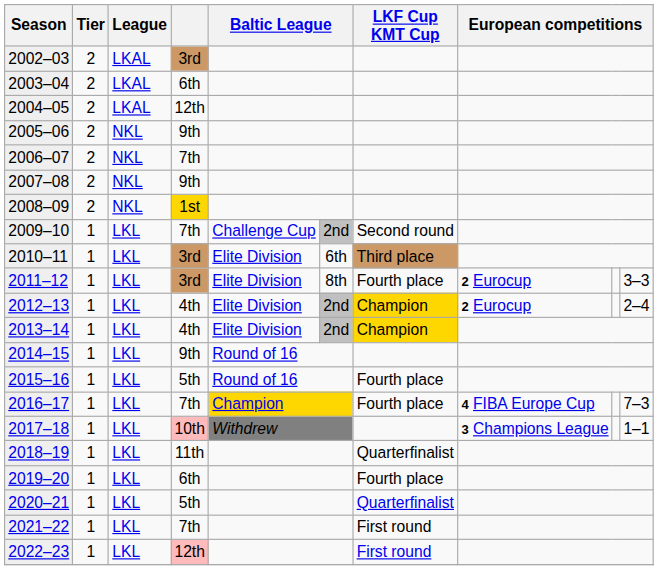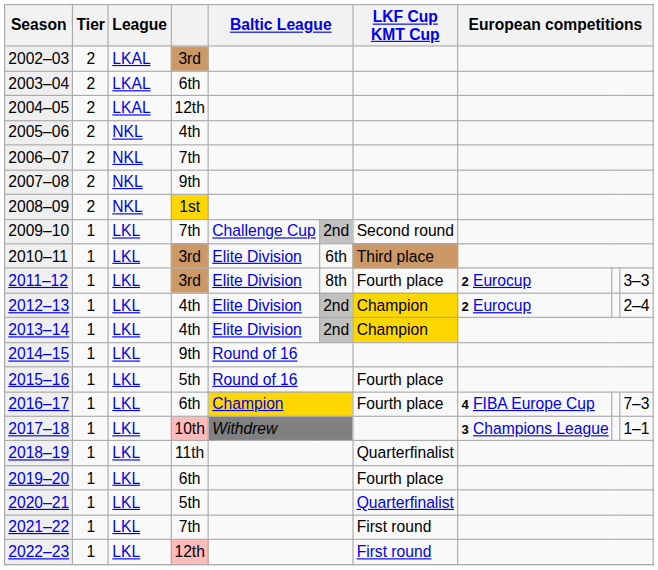2005–06 | column 4: 9th -> 4th
2016–17 | column 4: 7th -> 6th
